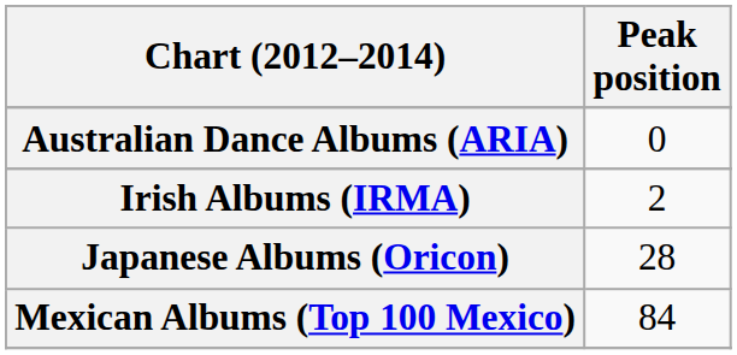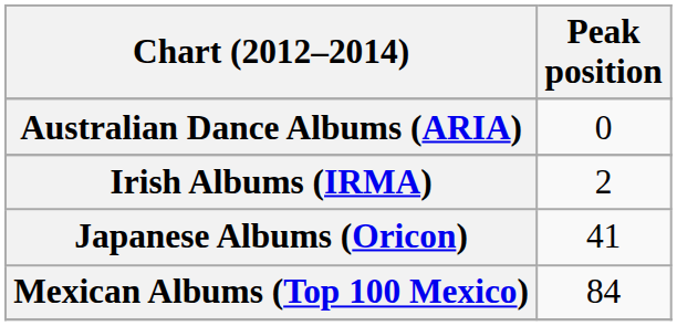Japanese Albums (Oricon) | Peak position: 28 -> 41
